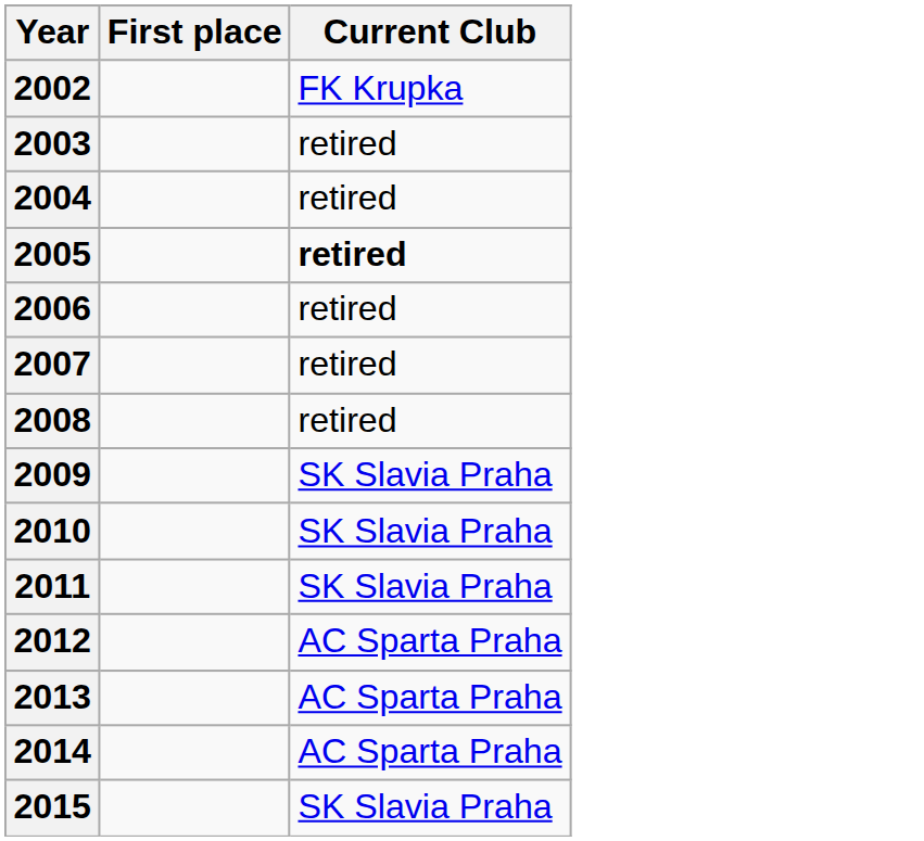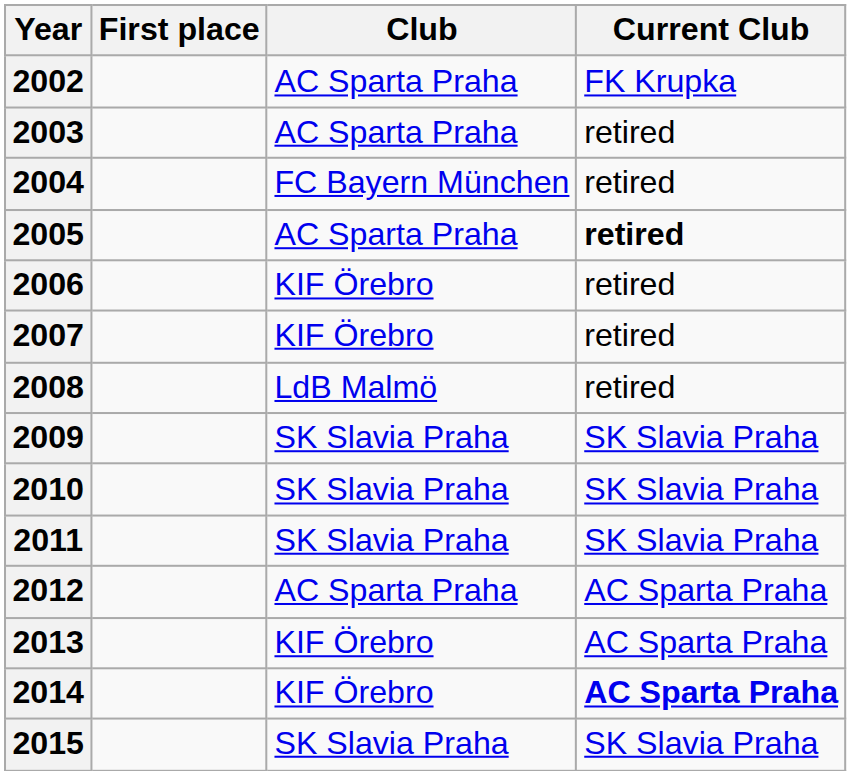+ column: Club | AC Sparta Praha | AC Sparta Praha | FC Bayern München | AC Sparta Praha | KIF Örebro | KIF Örebro | LdB Malmö | SK Slavia Praha | SK Slavia Praha | SK Slavia Praha | AC Sparta Praha | KIF Örebro | KIF Örebro | SK Slavia Praha
2014 | Current Club: normal -> bold
